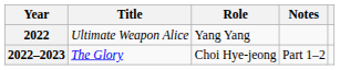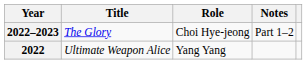rows swapped: 2022 <-> 2022–2023
